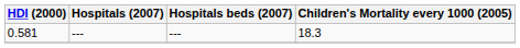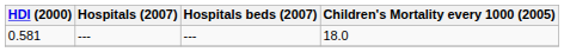0.581 | Children's Mortality every 1000 (2005): 18.3 -> 18.0
